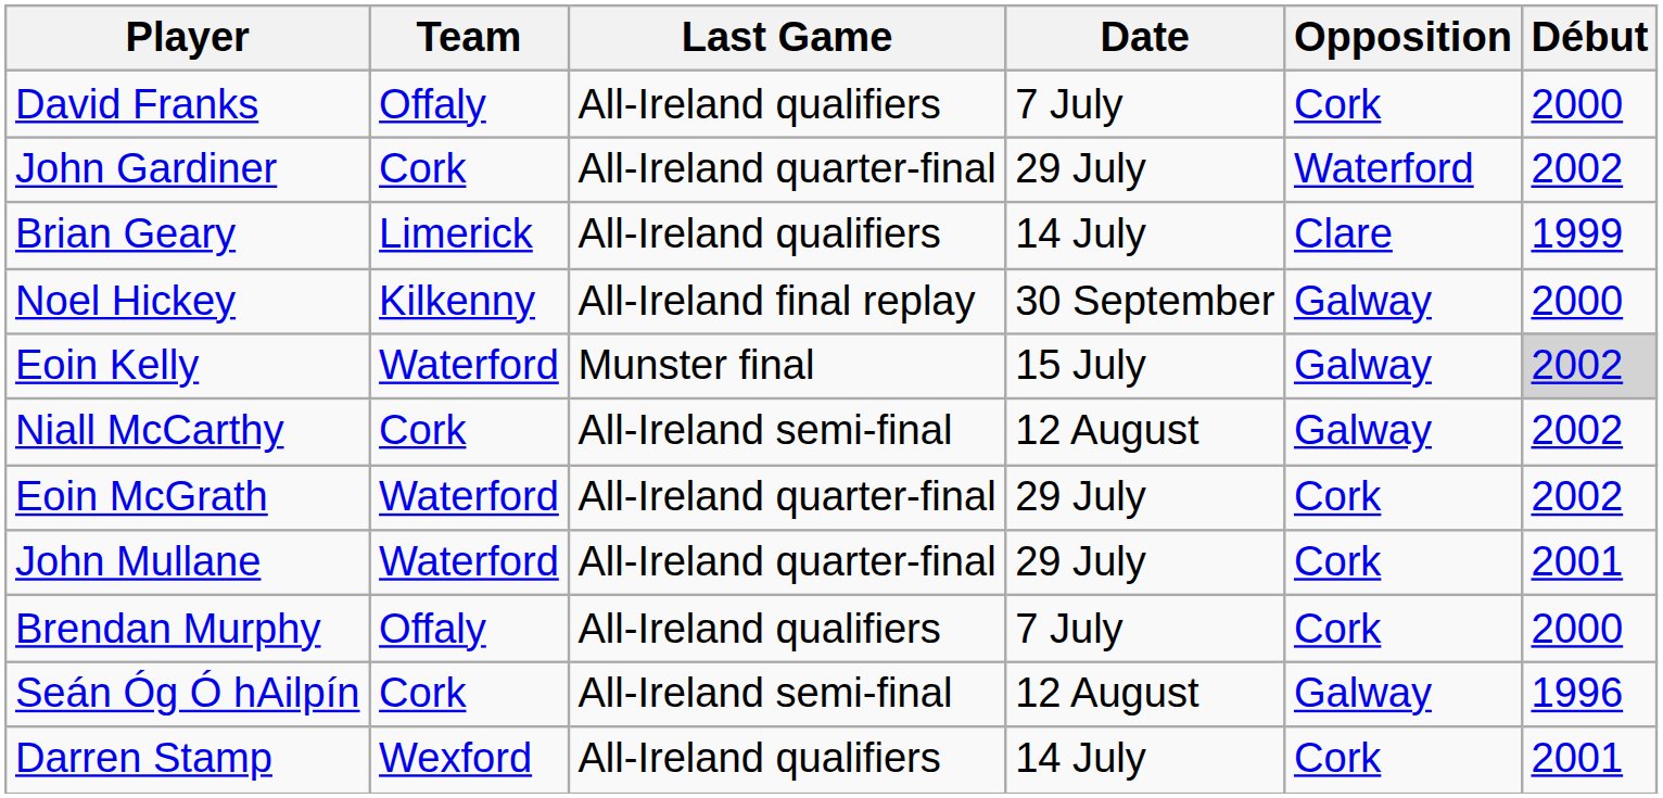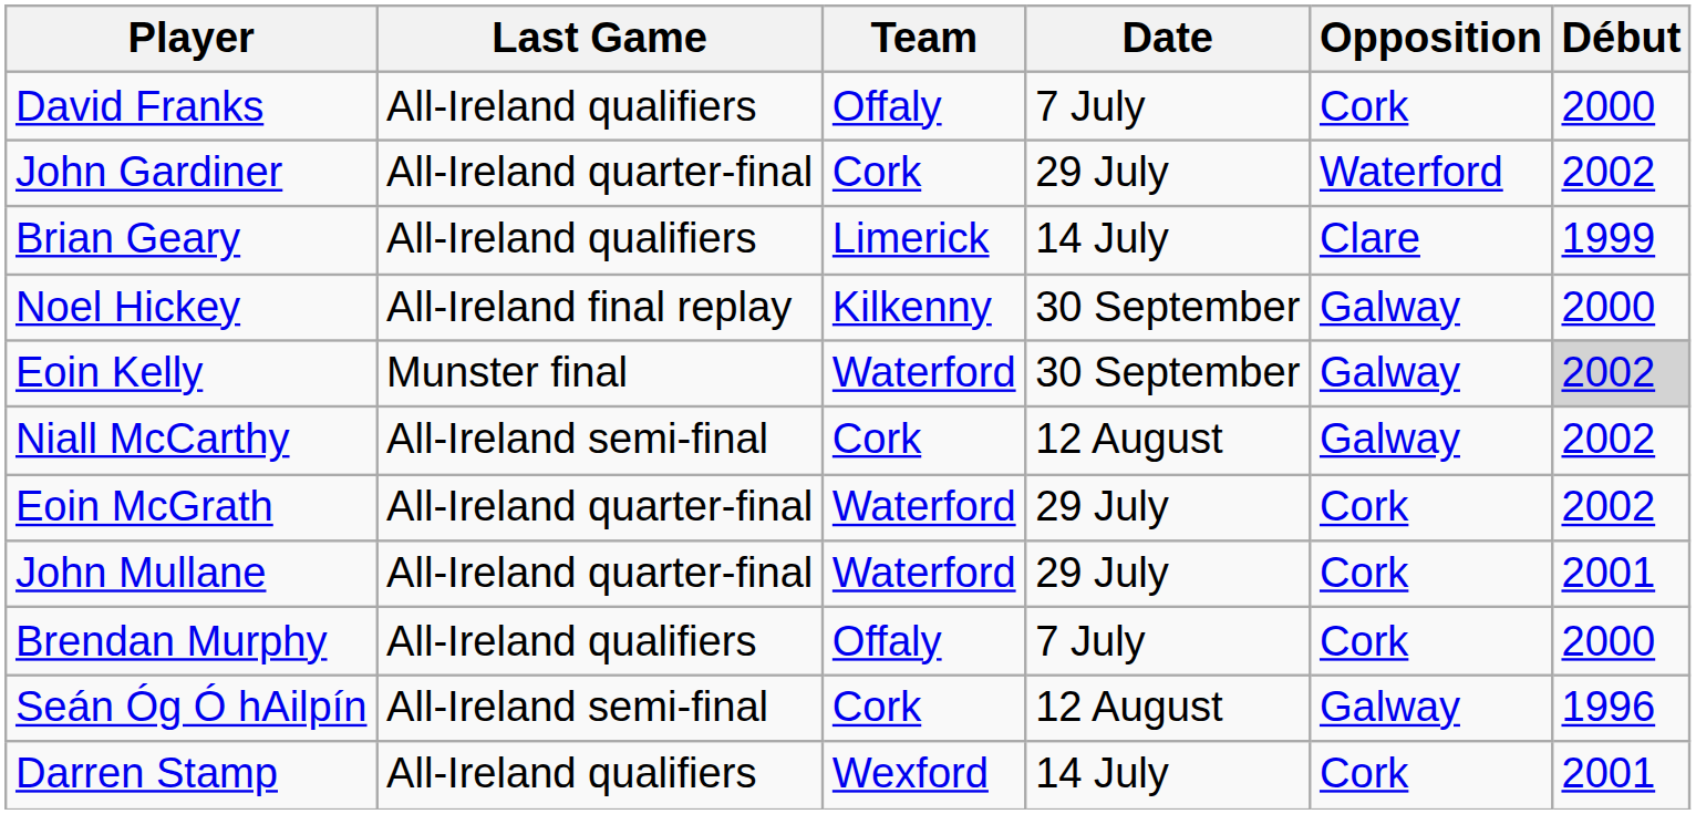columns swapped: Team <-> Last Game
Eoin Kelly | Date: 15 July -> 30 September
